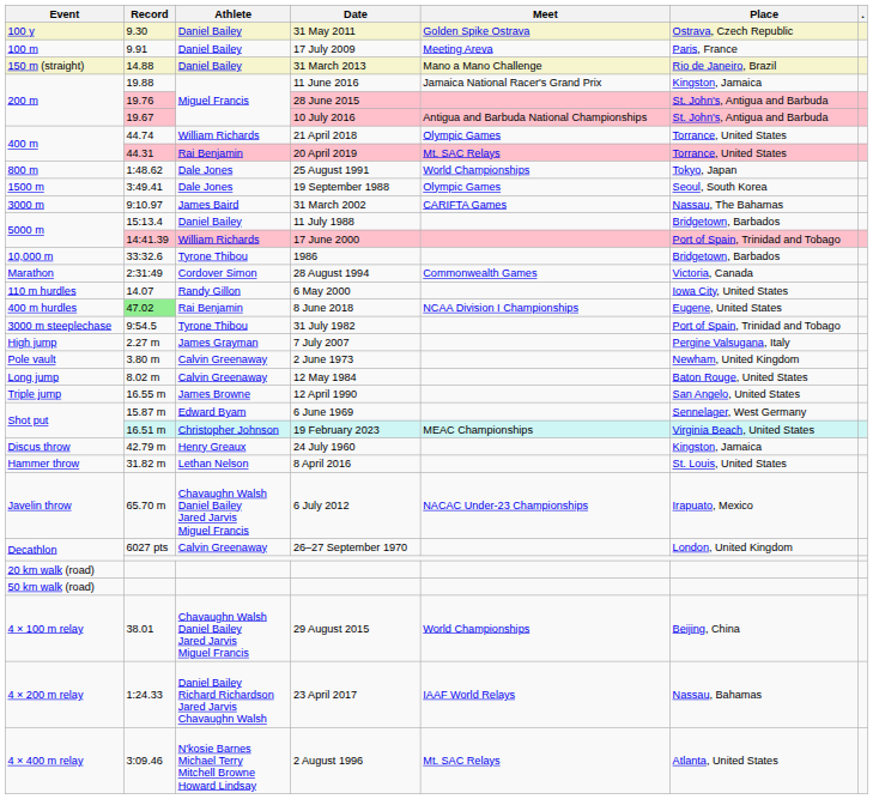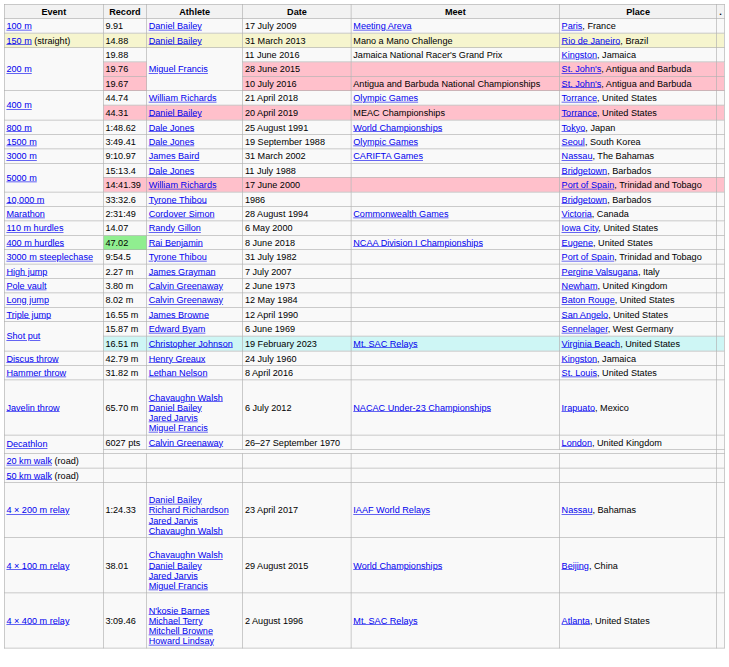- row: 100 y | 9.30 | Daniel Bailey | 31 May 2011 | Golden Spike Ostrava | Ostrava, Czech Republic
20 April 2019 | Athlete: Rai Benjamin -> Daniel Bailey
20 April 2019 | Meet: Mt. SAC Relays -> MEAC Championships
11 July 1988 | Athlete: Daniel Bailey -> Dale Jones
19 February 2023 | Meet: MEAC Championships -> Mt. SAC Relays
rows swapped: 29 August 2015 <-> 23 April 2017
